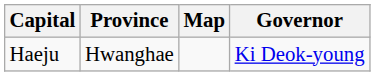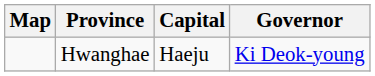columns swapped: Map <-> Capital
